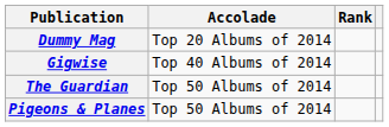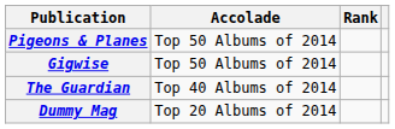rows swapped: Dummy Mag <-> Pigeons & Planes
Gigwise | Accolade: Top 40 Albums of 2014 -> Top 50 Albums of 2014
The Guardian | Accolade: Top 50 Albums of 2014 -> Top 40 Albums of 2014
